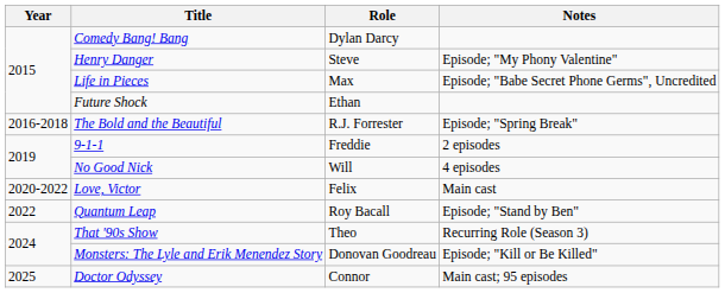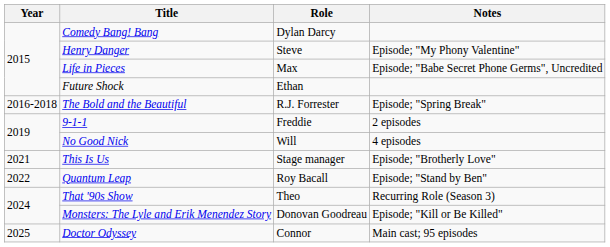- row: 2020-2022 | Love, Victor | Felix | Main cast
+ row: 2021 | This Is Us | Stage manager | Episode; "Brotherly Love"
